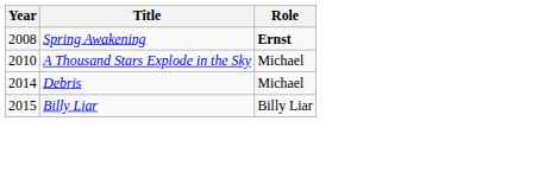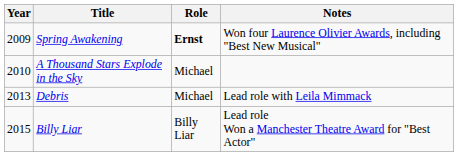+ column: Notes | Won four Laurence Olivier Awards, including "Best New Musical" | Lead role with Leila Mimmack | Lead role Won a Manchester Theatre Award for "Best Actor"
Spring Awakening | Year: 2008 -> 2009
Debris | Year: 2014 -> 2013
